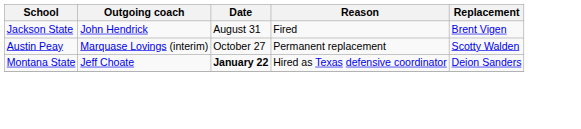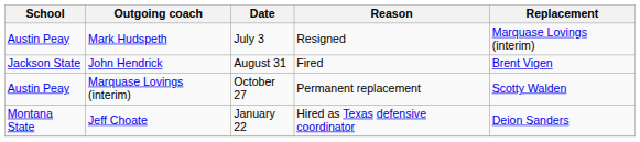+ row: Austin Peay | Mark Hudspeth | July 3 | Resigned | Marquase Lovings (interim)
Jeff Choate | Date: bold -> normal
